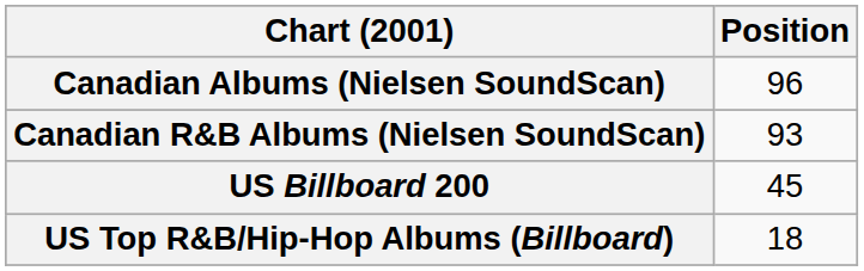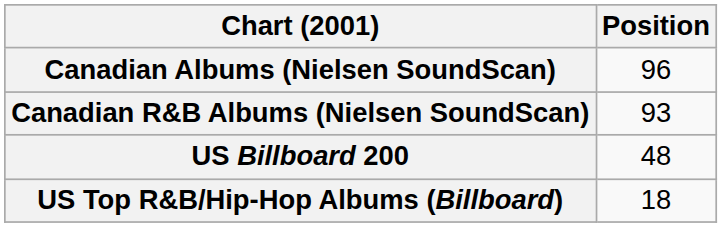US Billboard 200 | Position: 45 -> 48
